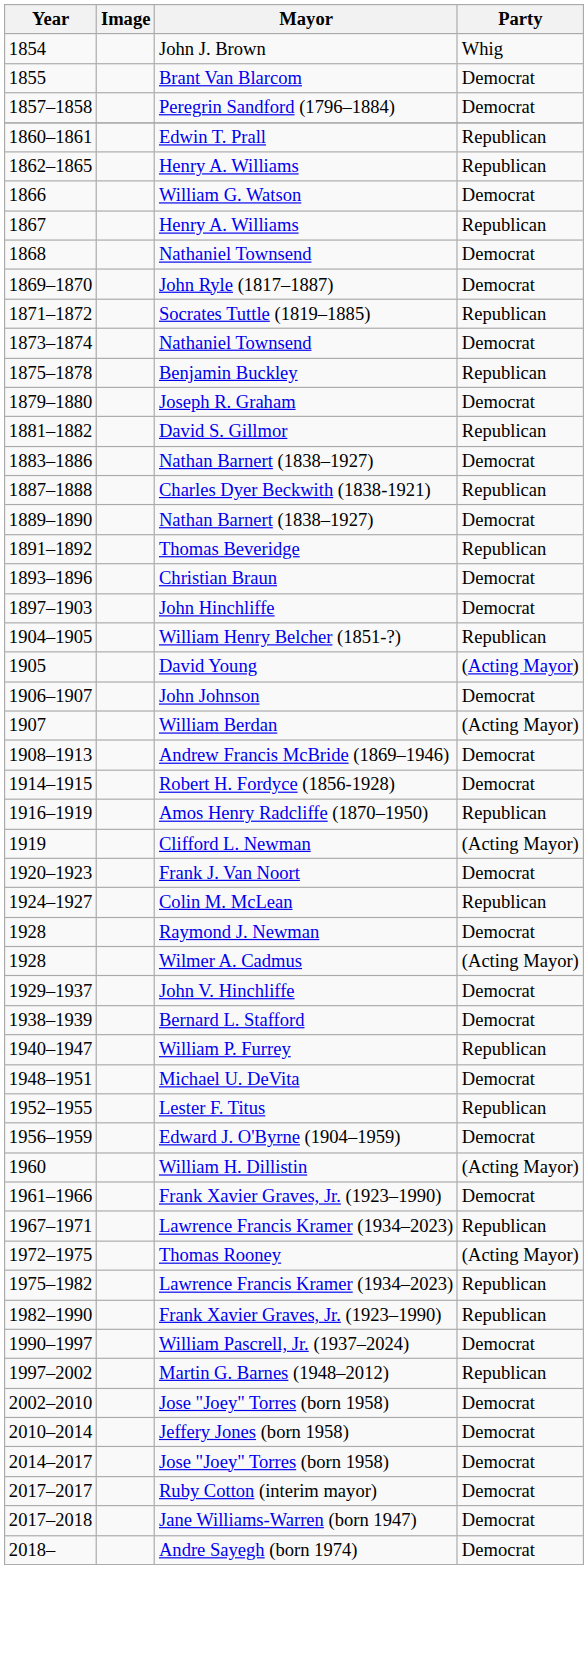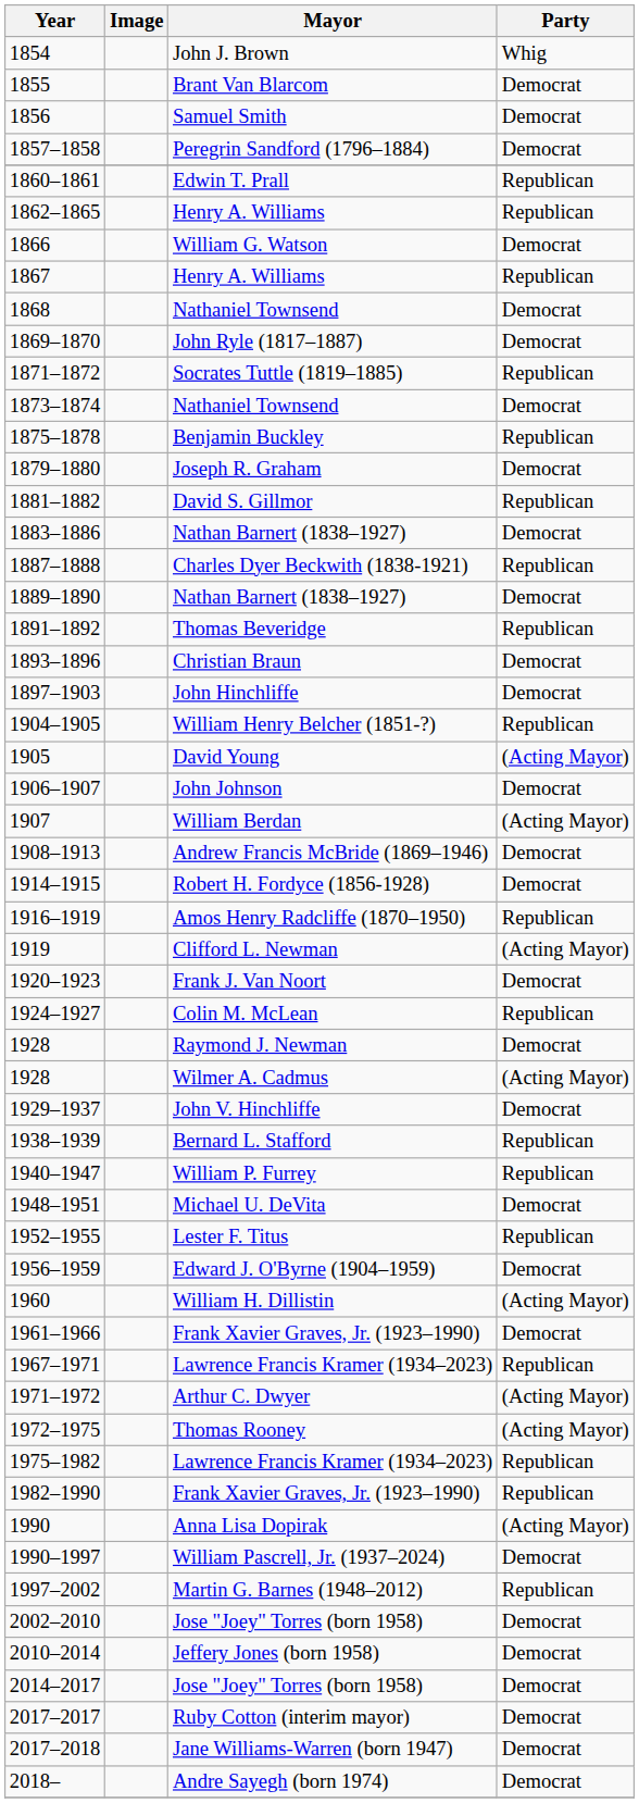+ row: 1856 | Samuel Smith | Democrat
1938–1939 | Party: Democrat -> Republican
+ row: 1971–1972 | Arthur C. Dwyer | (Acting Mayor)
+ row: 1990 | Anna Lisa Dopirak | (Acting Mayor)
